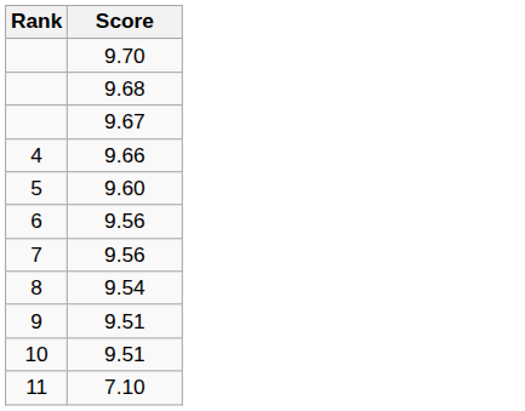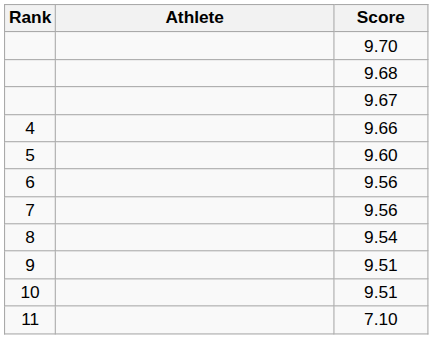+ column: Athlete
